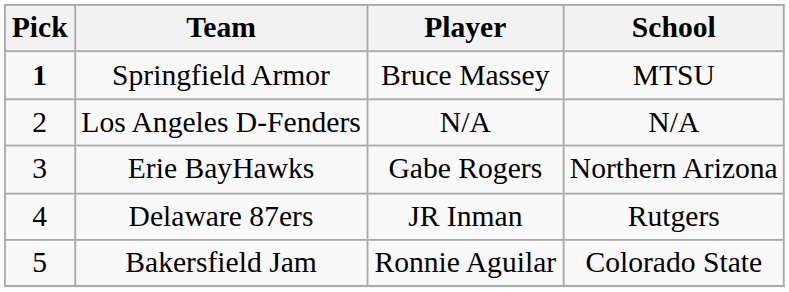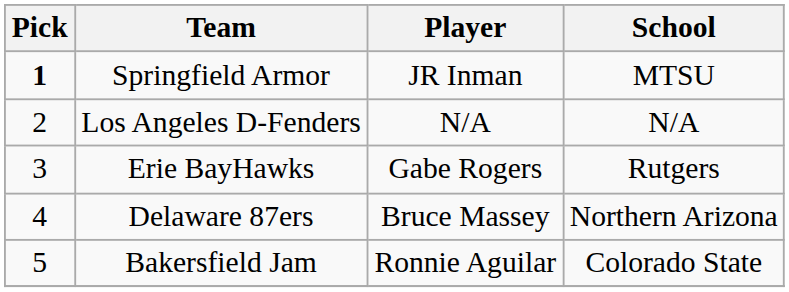Springfield Armor | Player: Bruce Massey -> JR Inman
Erie BayHawks | School: Northern Arizona -> Rutgers
Delaware 87ers | Player: JR Inman -> Bruce Massey
Delaware 87ers | School: Rutgers -> Northern Arizona
